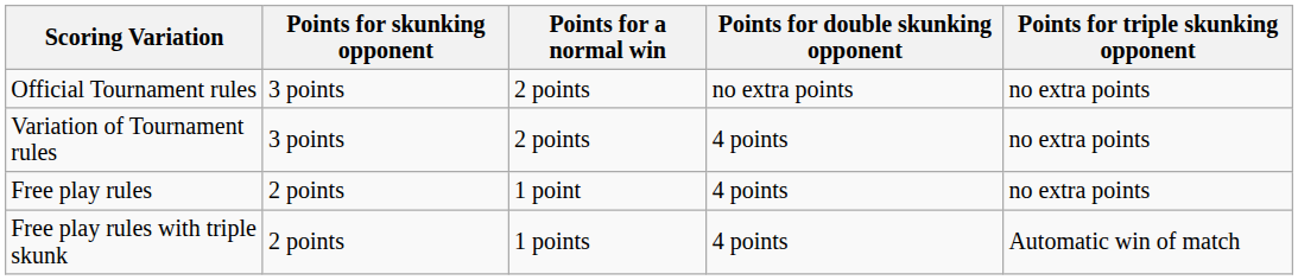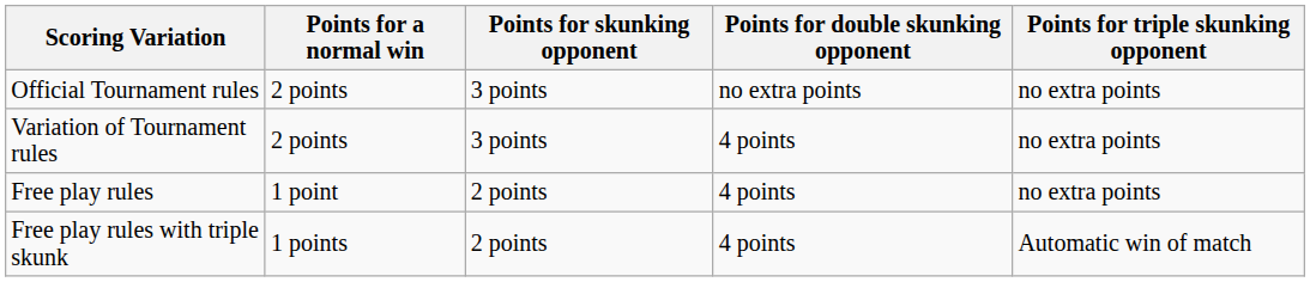columns swapped: Points for a normal win <-> Points for skunking opponent
